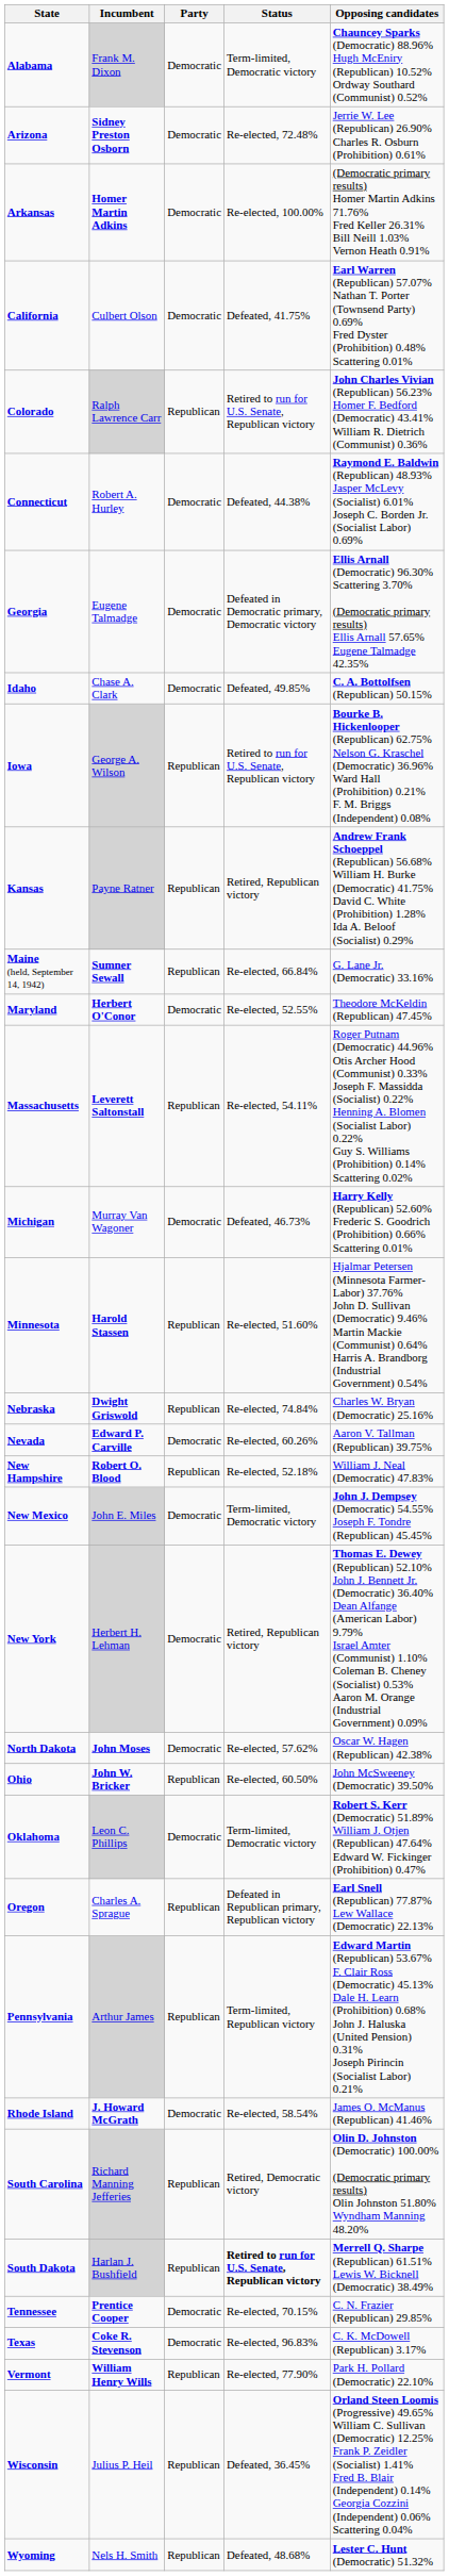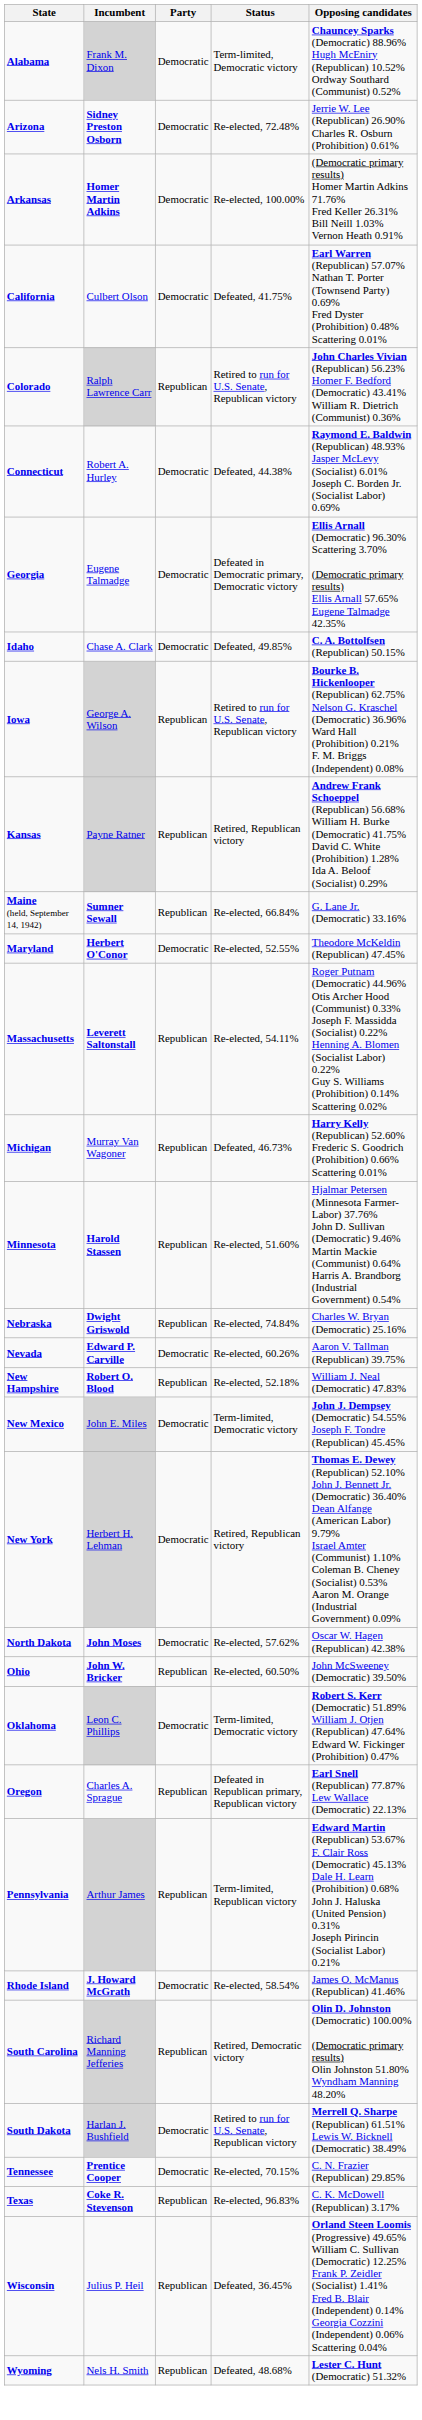Michigan | Party: Democratic -> Republican
South Dakota | Party: Republican -> Democratic
South Dakota | Status: bold -> normal
Texas | Party: Democratic -> Republican
- row: Vermont | William Henry Wills | Republican | Re-elected, 77.90% | Park H. Pollard (Democratic) 22.10%
